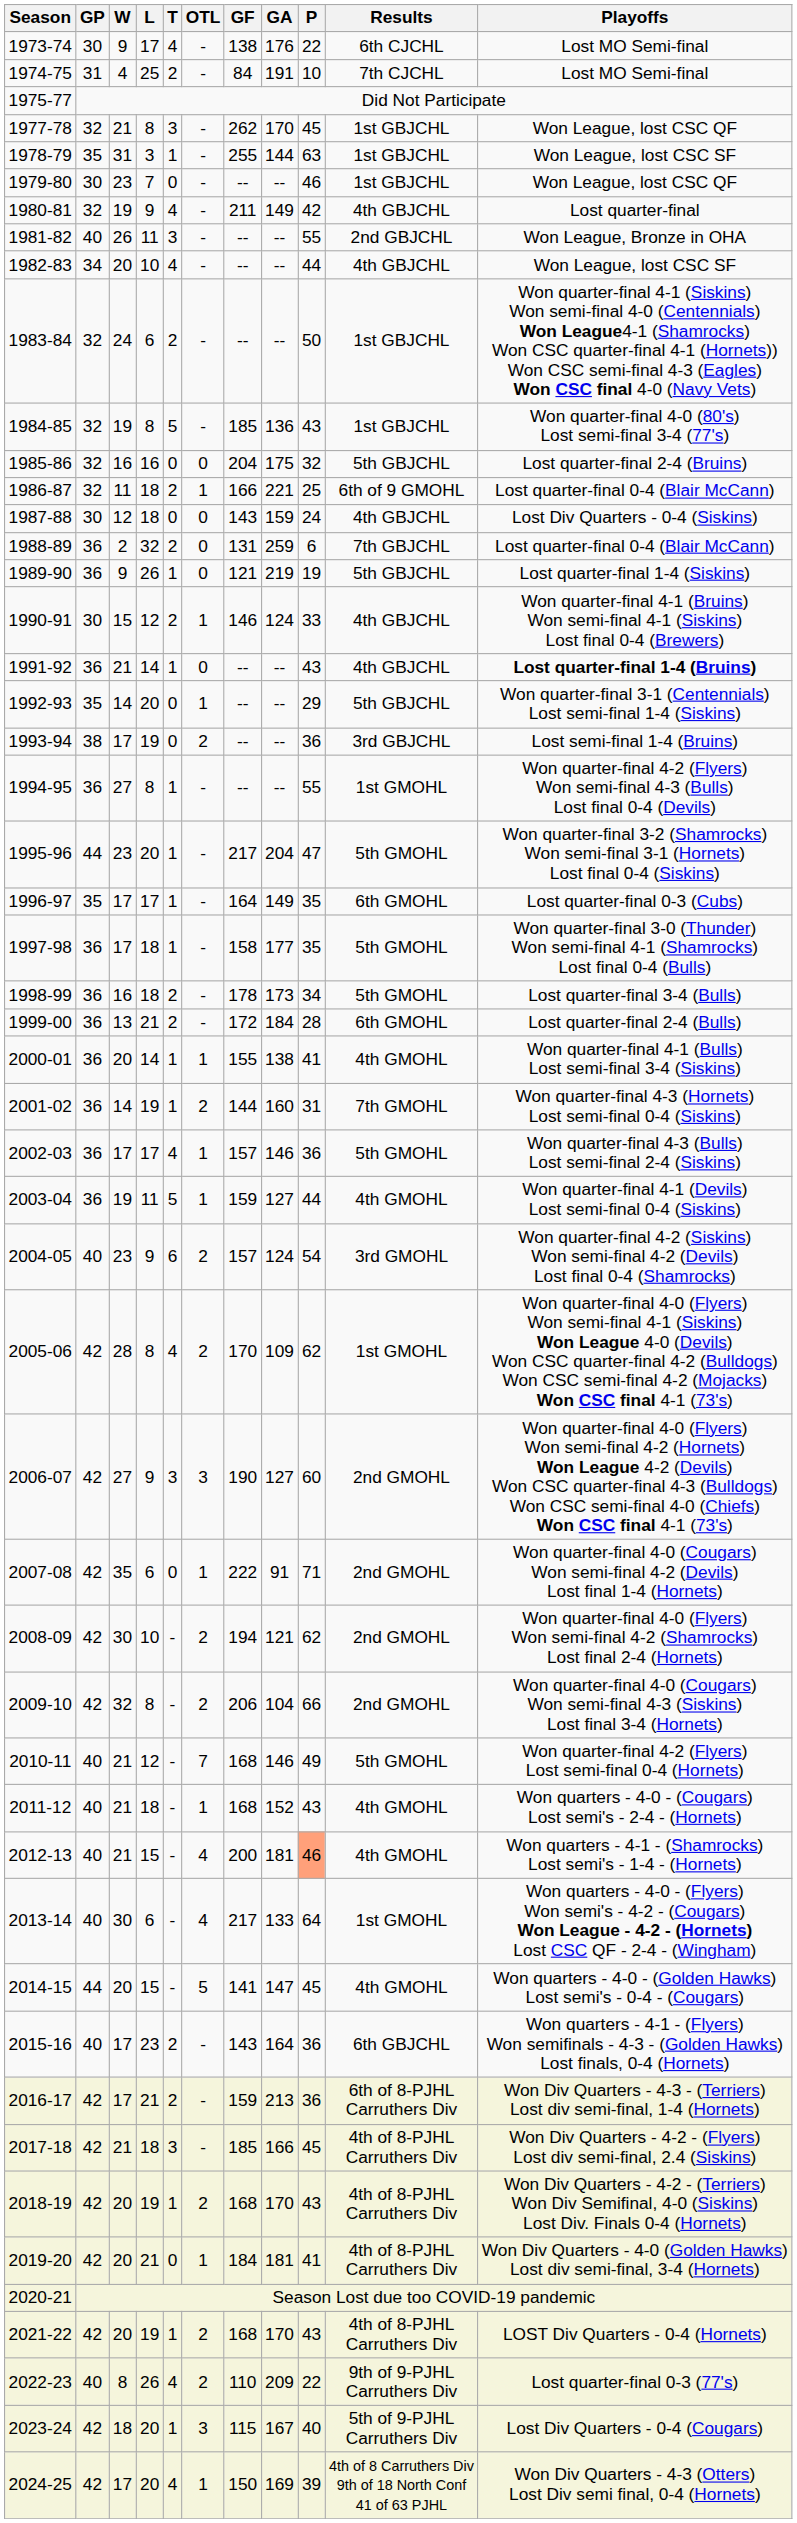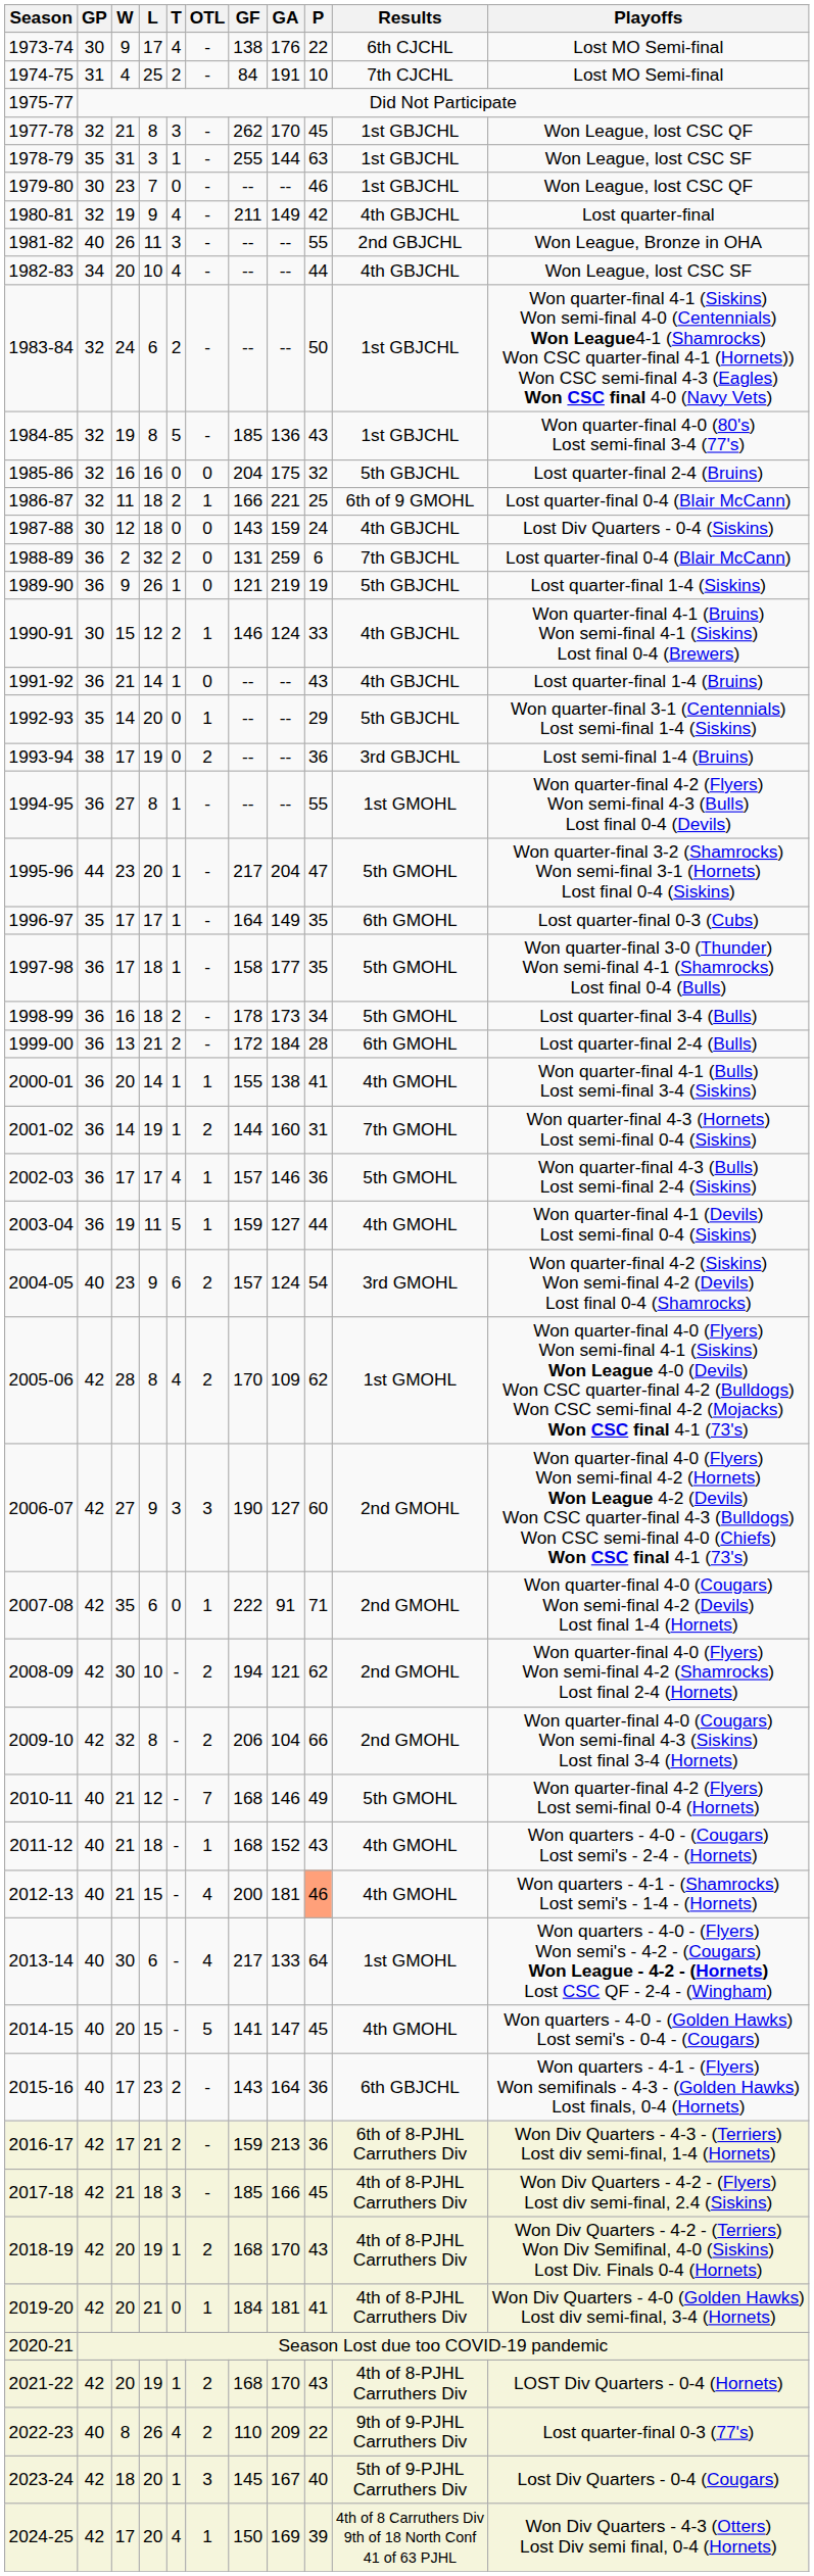1991-92 | Playoffs: bold -> normal
2014-15 | GP: 44 -> 40
2023-24 | GF: 115 -> 145
